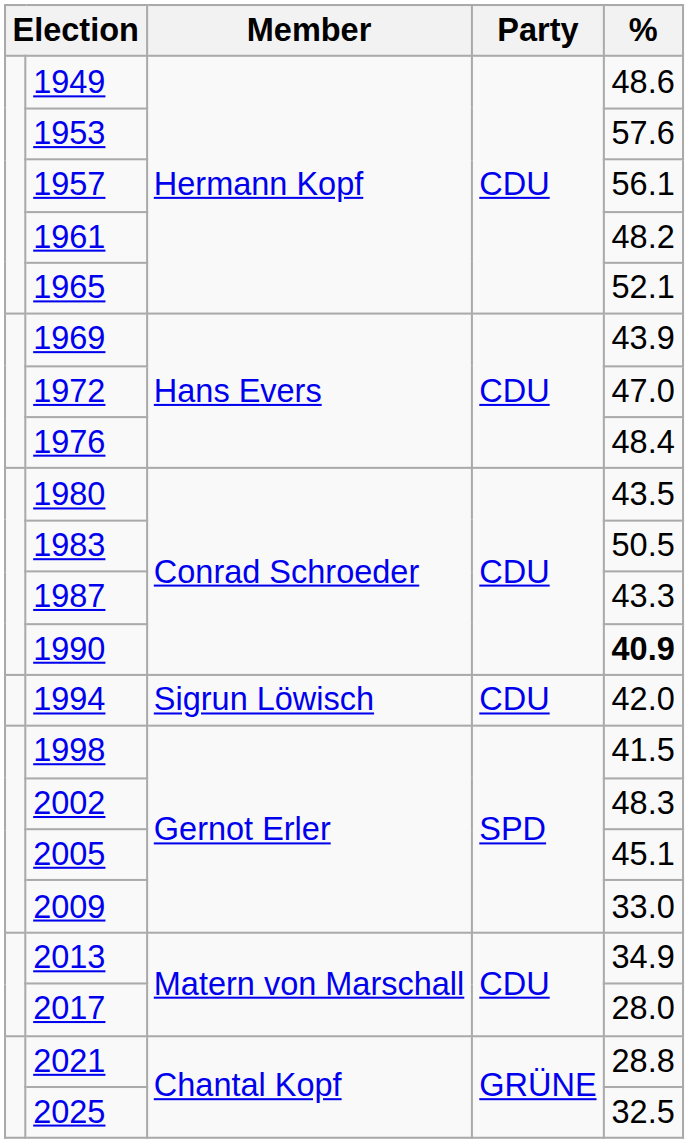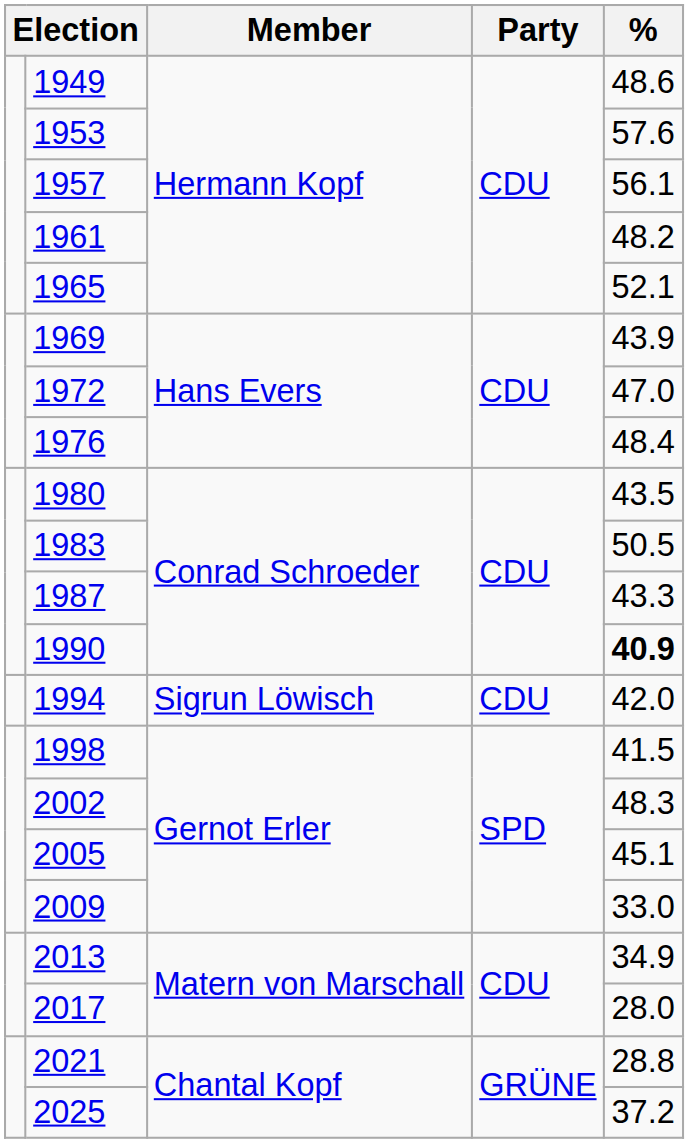2025 | %: 32.5 -> 37.2
